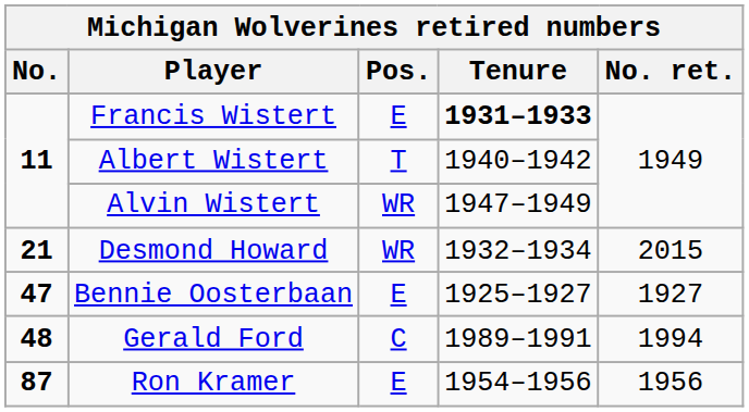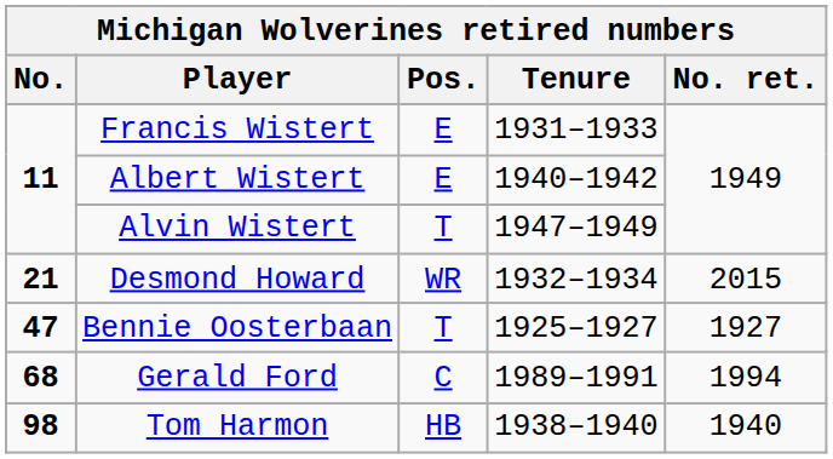Francis Wistert | Tenure: bold -> normal
Albert Wistert | Pos.: T -> E
Alvin Wistert | Pos.: WR -> T
Bennie Oosterbaan | Pos.: E -> T
Gerald Ford | No.: 48 -> 68
- row: 87 | Ron Kramer | E | 1954–1956 | 1956
+ row: 98 | Tom Harmon | HB | 1938–1940 | 1940
